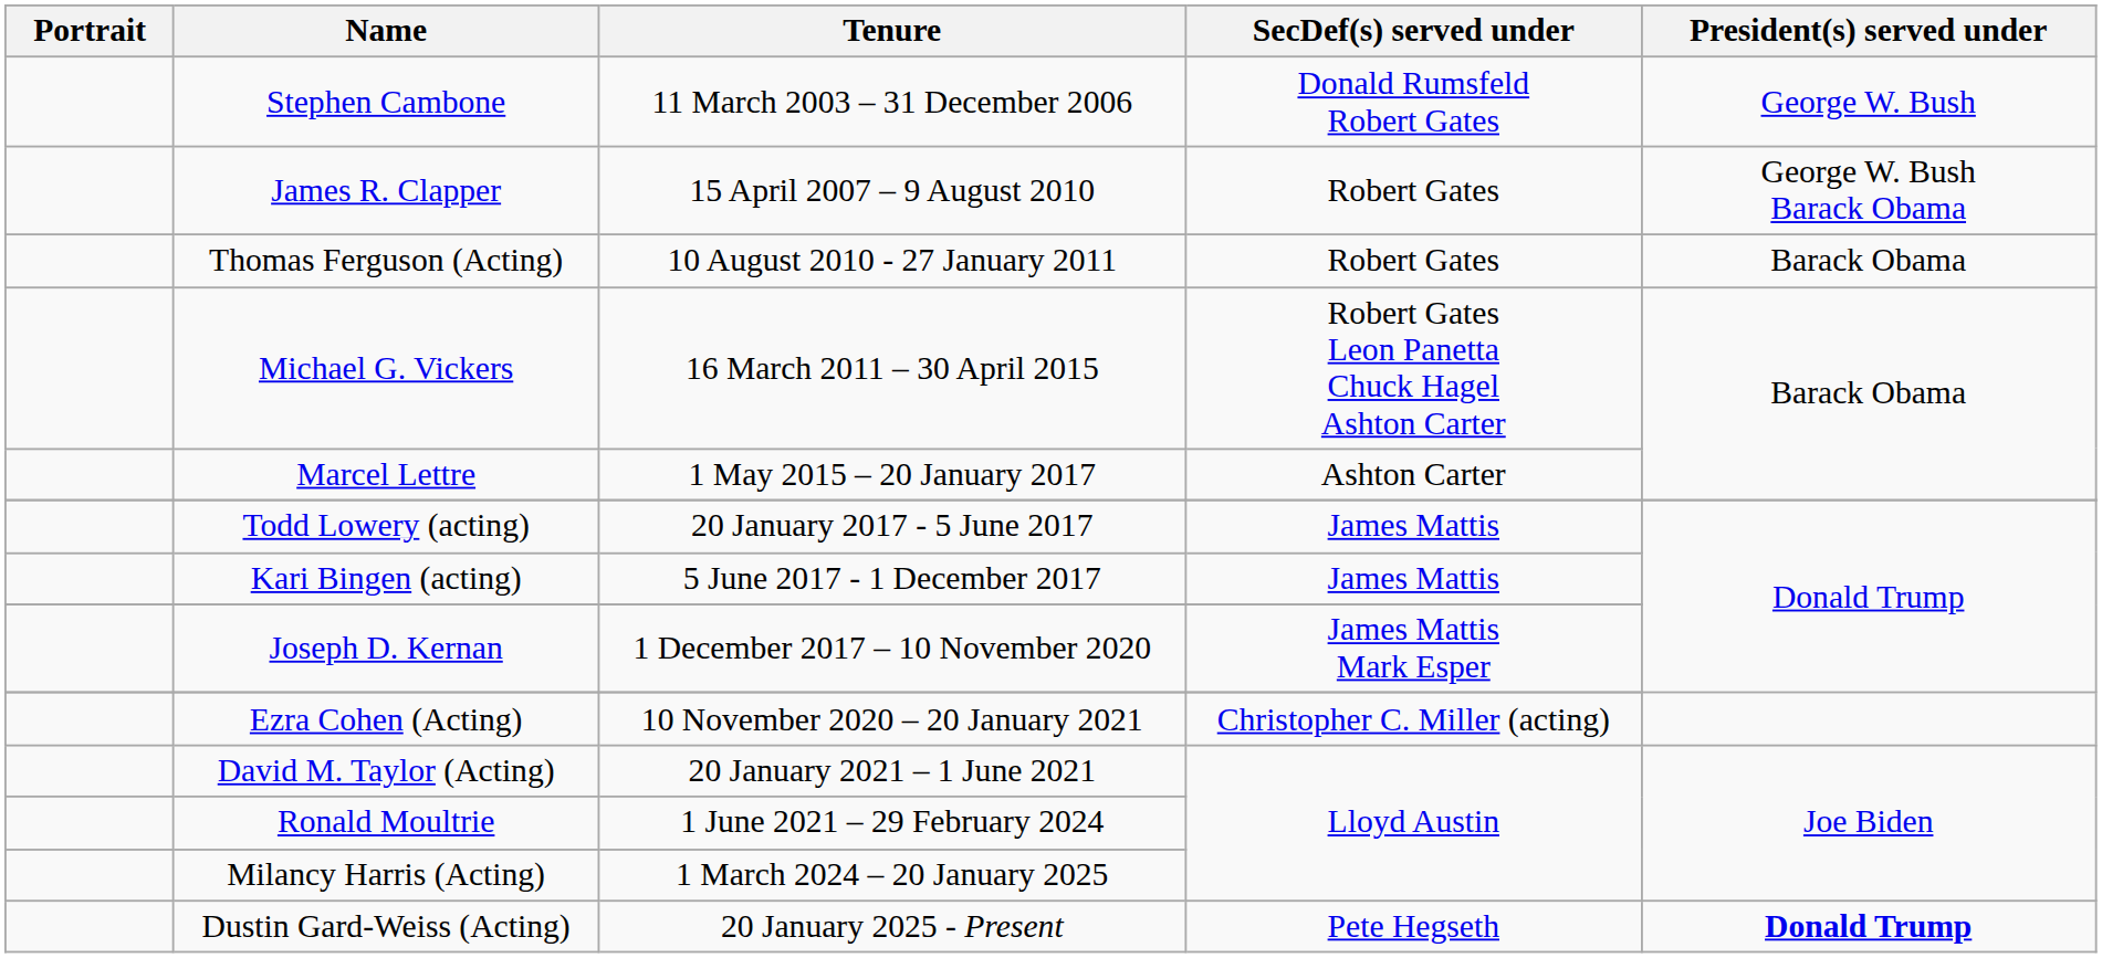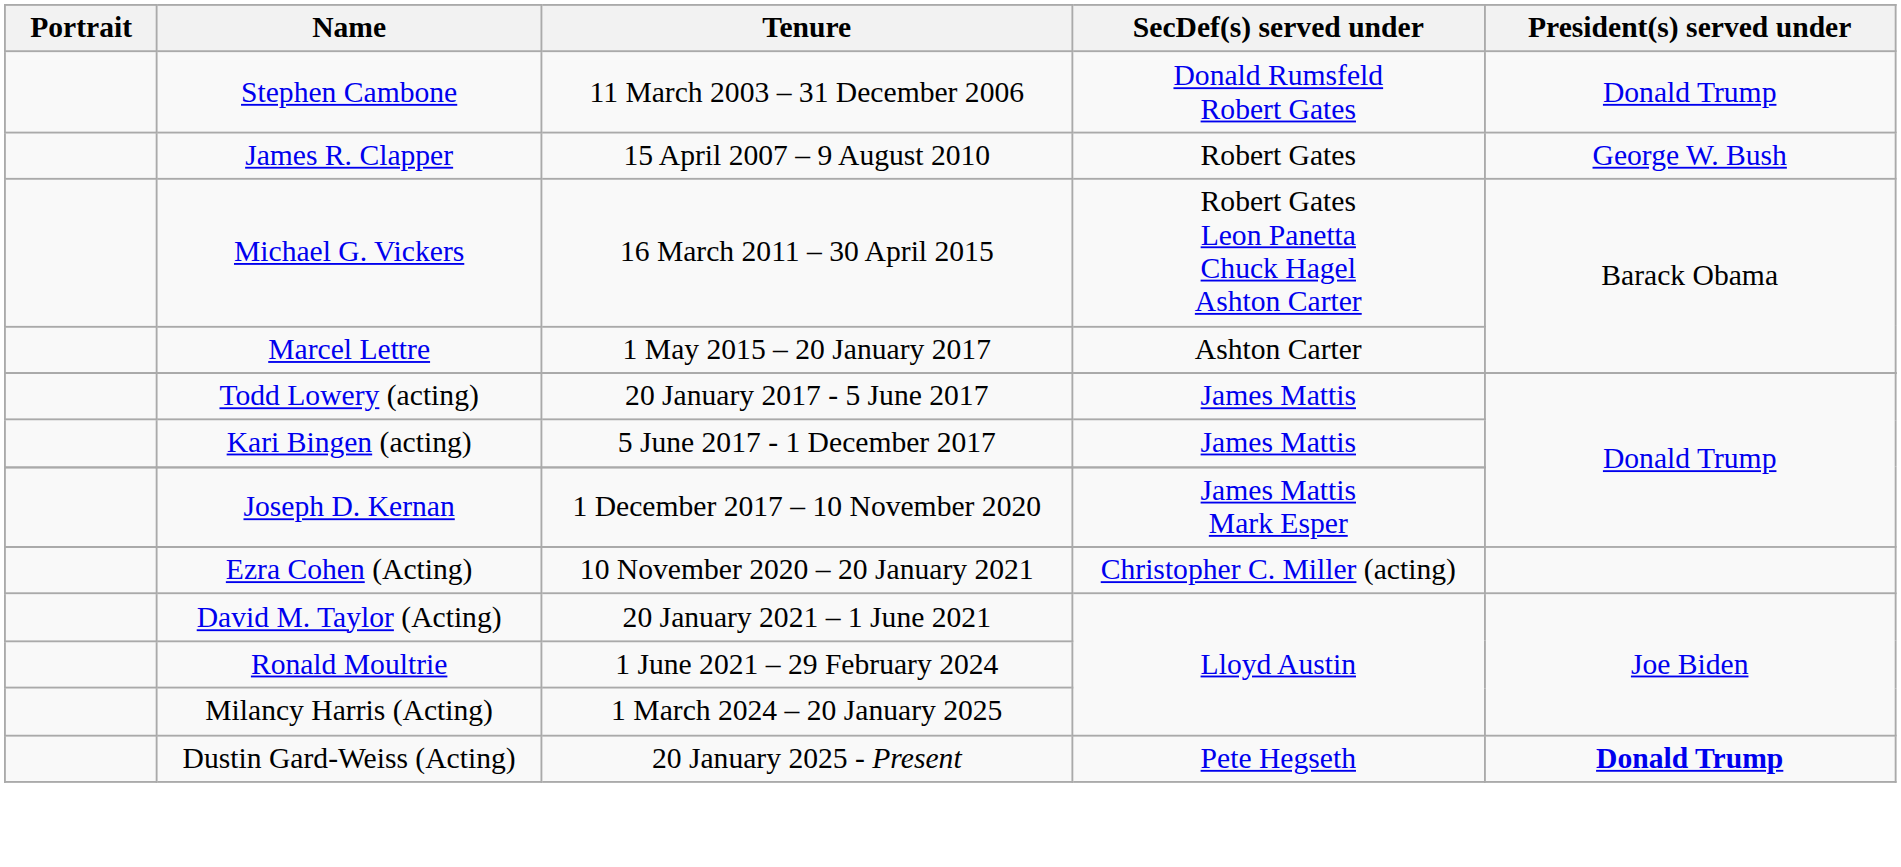Stephen Cambone | President(s) served under: George W. Bush -> Donald Trump
James R. Clapper | President(s) served under: George W. Bush Barack Obama -> George W. Bush
- row: Thomas Ferguson (Acting) | 10 August 2010 - 27 January 2011 | Robert Gates | Barack Obama
